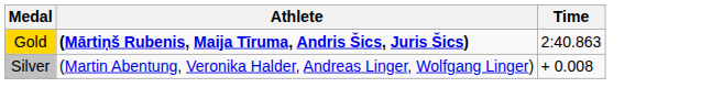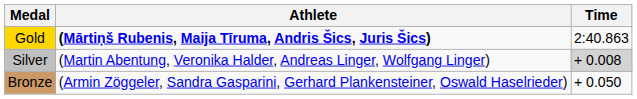Silver | Time: no background -> lightgrey background
+ row: Bronze | (Armin Zöggeler, Sandra Gasparini, Gerhard Plankensteiner, Oswald Haselrieder) | + 0.050
